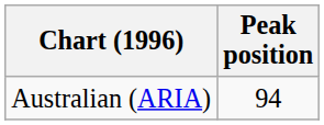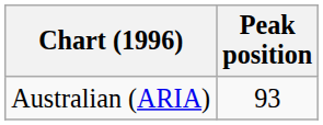Australian (ARIA) | Peak position: 94 -> 93
